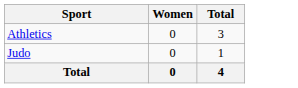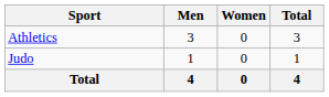+ column: Men | 3 | 1 | 4
